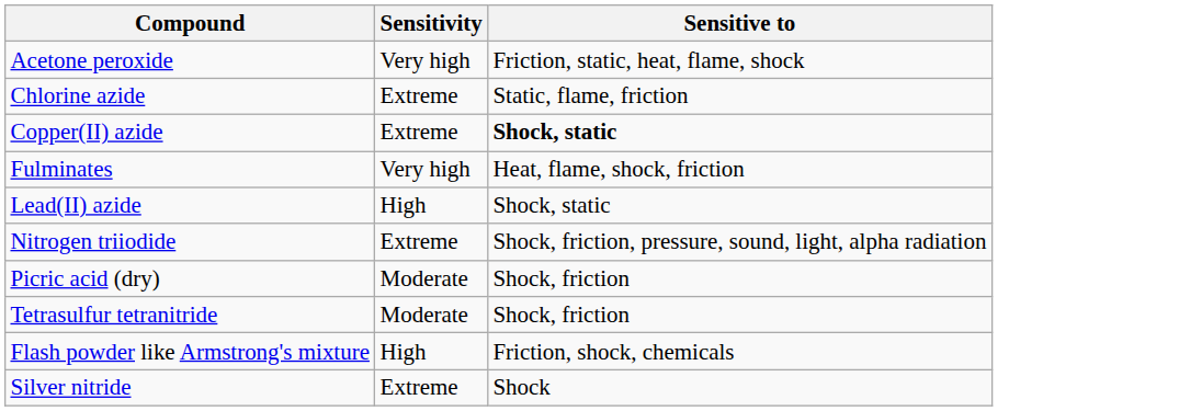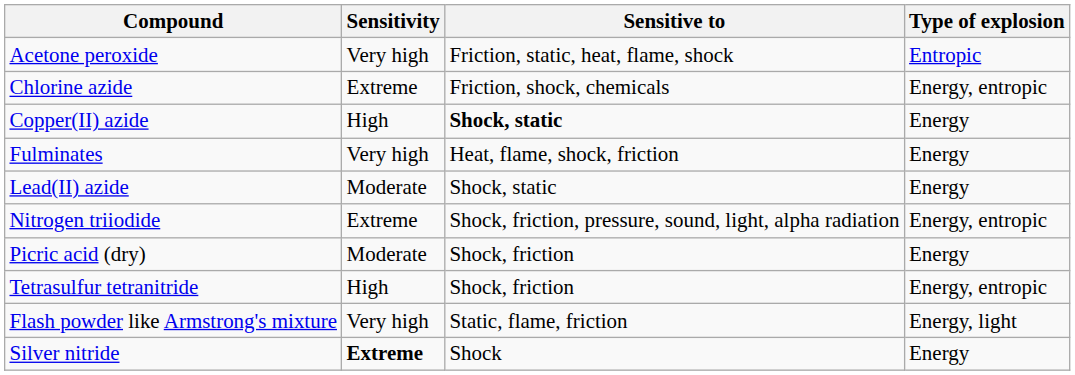+ column: Type of explosion | Entropic | Energy, entropic | Energy | Energy | Energy | Energy, entropic | Energy | Energy, entropic | Energy, light | Energy
Chlorine azide | Sensitive to: Static, flame, friction -> Friction, shock, chemicals
Copper(II) azide | Sensitivity: Extreme -> High
Lead(II) azide | Sensitivity: High -> Moderate
Tetrasulfur tetranitride | Sensitivity: Moderate -> High
Flash powder like Armstrong's mixture | Sensitivity: High -> Very high
Flash powder like Armstrong's mixture | Sensitive to: Friction, shock, chemicals -> Static, flame, friction
Silver nitride | Sensitivity: normal -> bold
